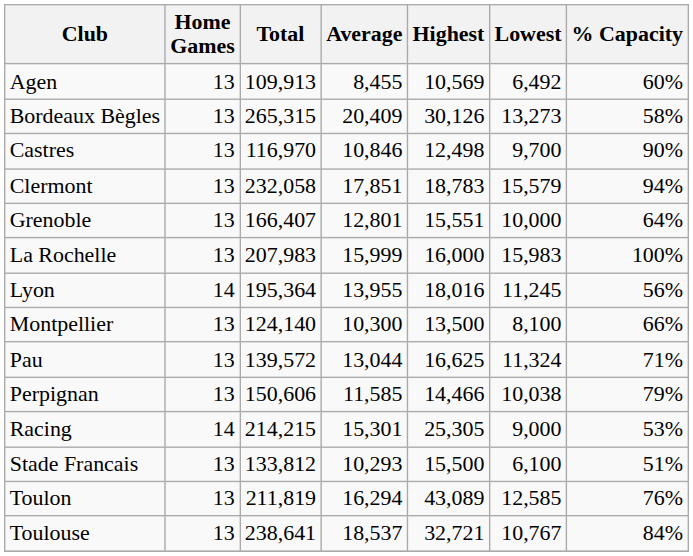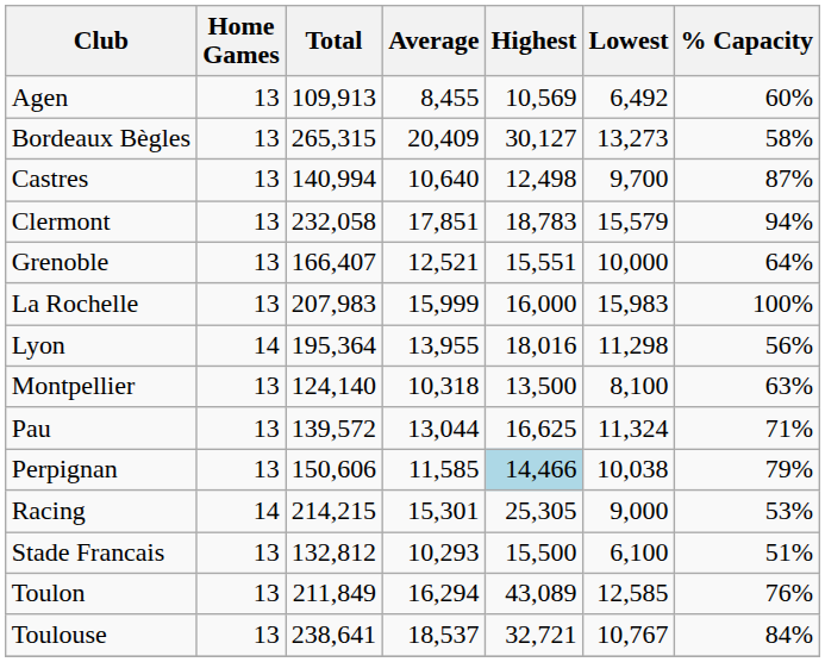Bordeaux Bègles | Highest: 30,126 -> 30,127
Castres | Total: 116,970 -> 140,994
Castres | Average: 10,846 -> 10,640
Castres | % Capacity: 90% -> 87%
Grenoble | Average: 12,801 -> 12,521
Lyon | Lowest: 11,245 -> 11,298
Montpellier | Average: 10,300 -> 10,318
Montpellier | % Capacity: 66% -> 63%
Perpignan | Highest: no background -> lightblue background
Stade Francais | Total: 133,812 -> 132,812
Toulon | Total: 211,819 -> 211,849
